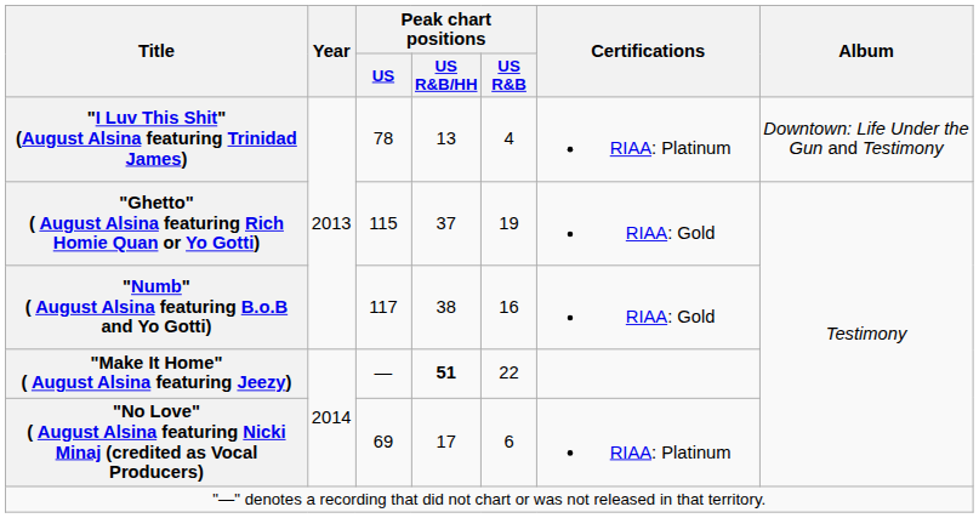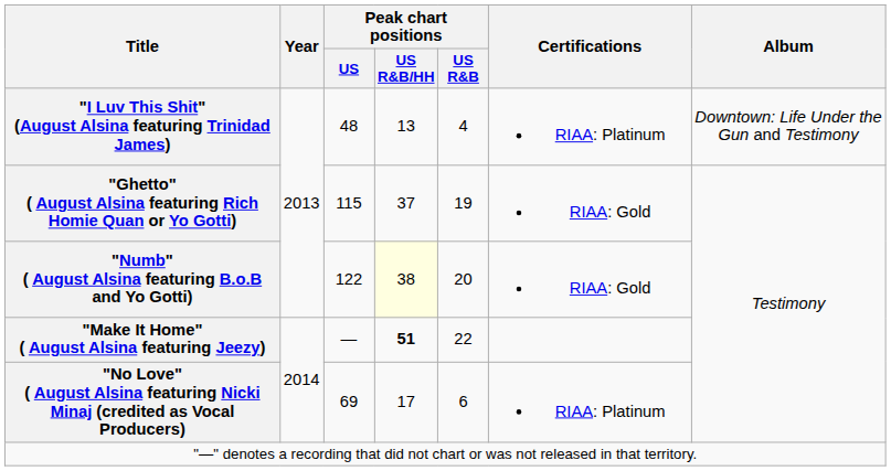"I Luv This Shit" (August Alsina featuring Trinidad James) | Peak chart positions / US: 78 -> 48
"Numb" ( August Alsina featuring B.o.B and Yo Gotti) | Peak chart positions / US: 117 -> 122
"Numb" ( August Alsina featuring B.o.B and Yo Gotti) | Peak chart positions / US R&B/HH: no background -> lightyellow background
"Numb" ( August Alsina featuring B.o.B and Yo Gotti) | Peak chart positions / US R&B: 16 -> 20
